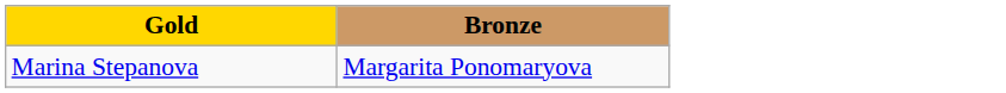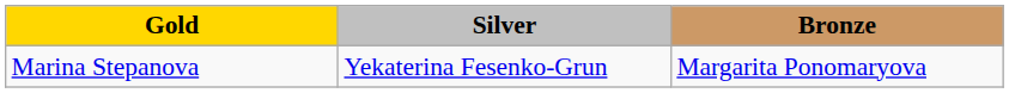+ column: Silver | Yekaterina Fesenko-Grun
